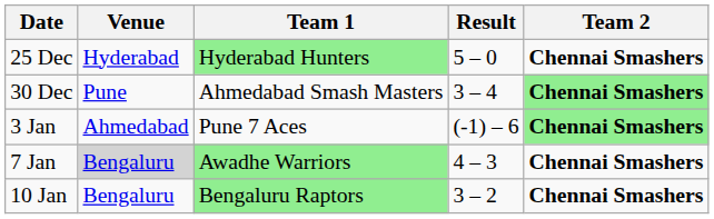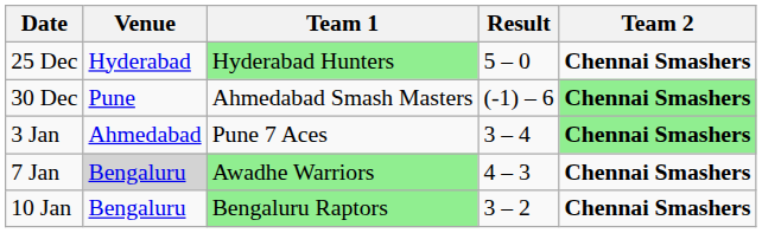30 Dec | Result: 3 – 4 -> (-1) – 6
3 Jan | Result: (-1) – 6 -> 3 – 4
